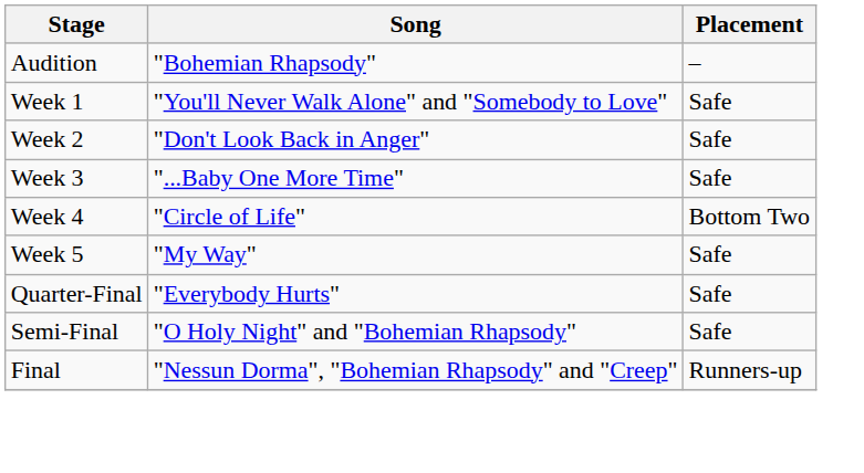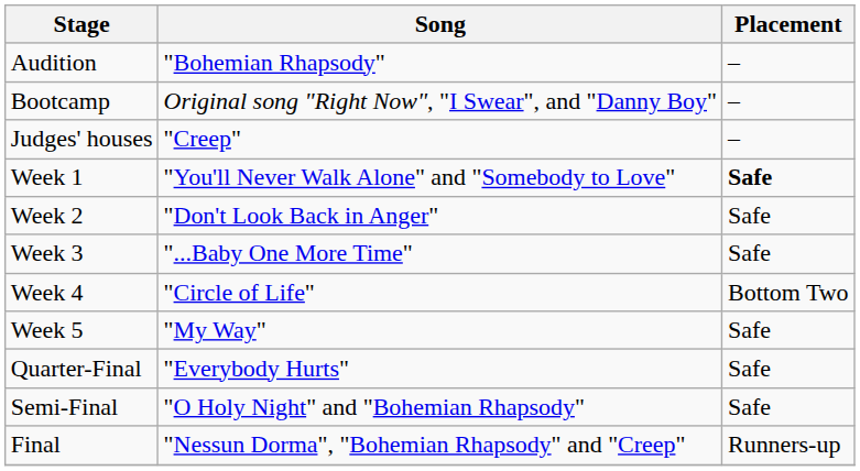+ row: Bootcamp | Original song "Right Now", "I Swear", and "Danny Boy" | –
+ row: Judges' houses | "Creep" | –
Week 1 | Placement: normal -> bold
